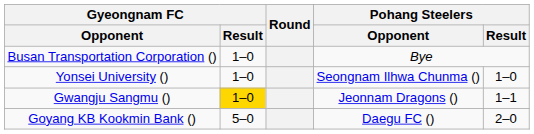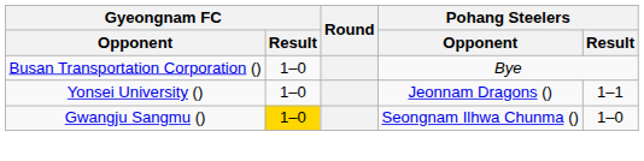Yonsei University () | Pohang Steelers / Opponent: Seongnam Ilhwa Chunma () -> Jeonnam Dragons ()
Yonsei University () | Pohang Steelers / Result: 1–0 -> 1–1
Gwangju Sangmu () | Pohang Steelers / Opponent: Jeonnam Dragons () -> Seongnam Ilhwa Chunma ()
Gwangju Sangmu () | Pohang Steelers / Result: 1–1 -> 1–0
- row: Goyang KB Kookmin Bank () | 5–0 | Daegu FC () | 2–0
